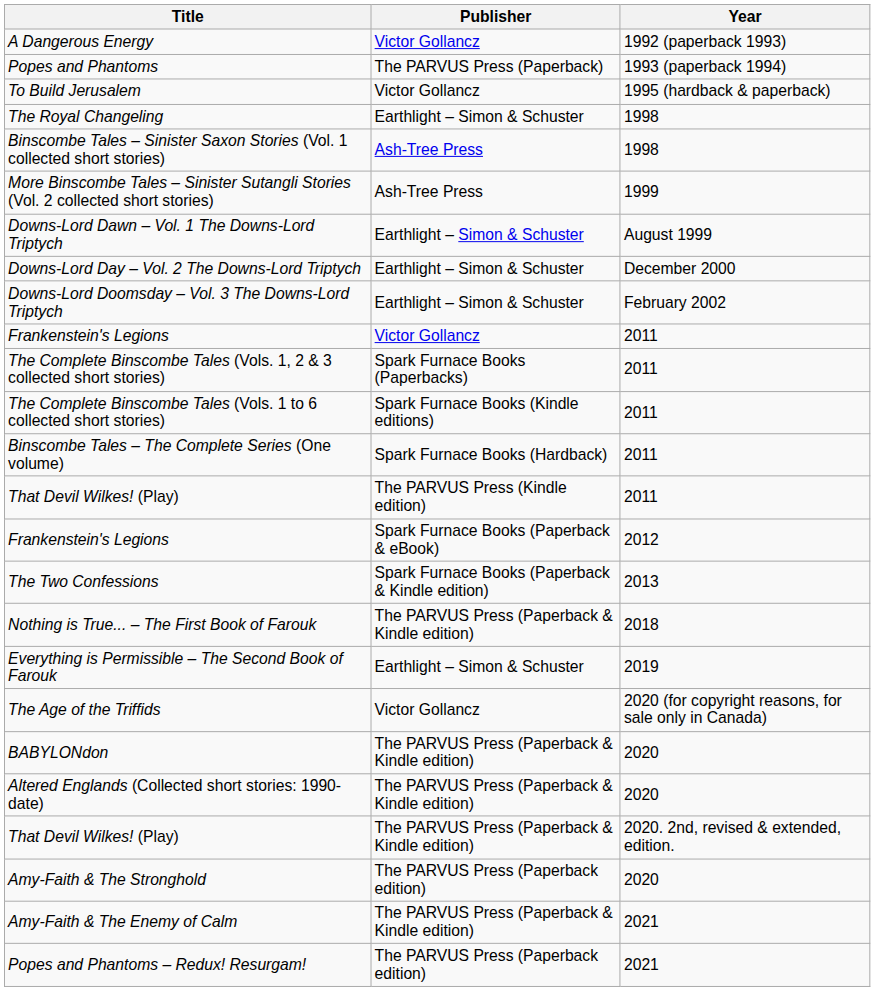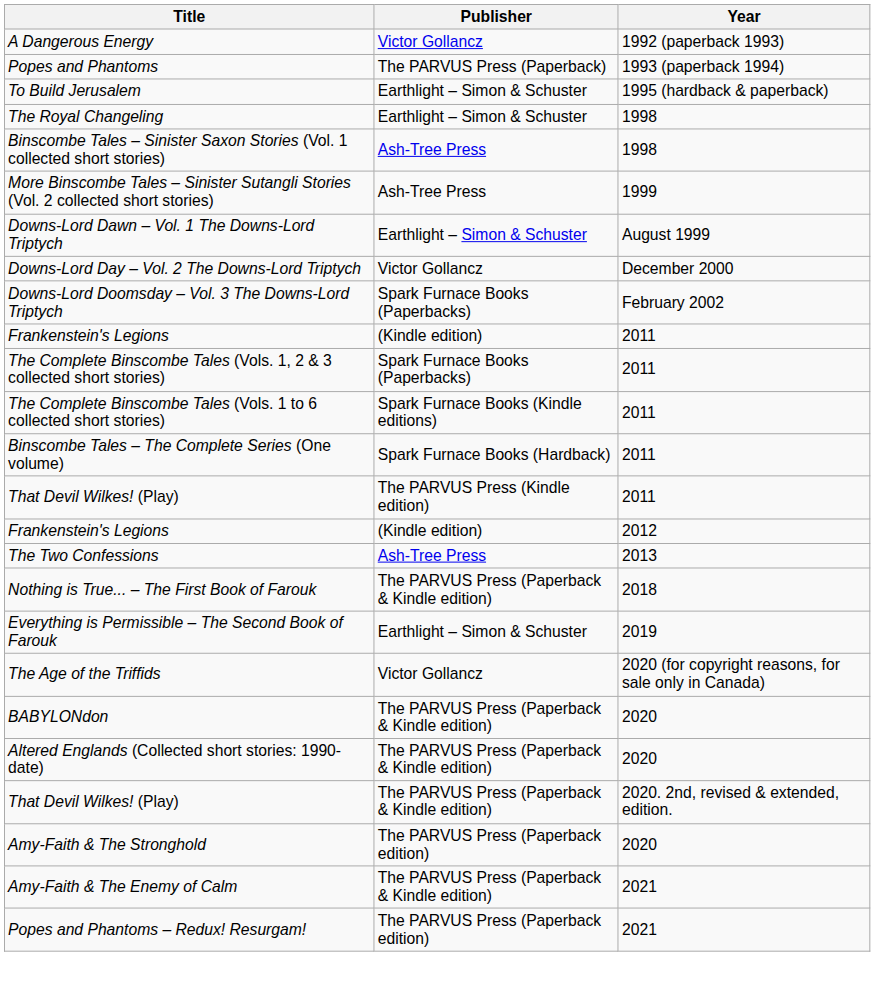To Build Jerusalem | Publisher: Victor Gollancz -> Earthlight – Simon & Schuster
Downs-Lord Day – Vol. 2 The Downs-Lord Triptych | Publisher: Earthlight – Simon & Schuster -> Victor Gollancz
Downs-Lord Doomsday – Vol. 3 The Downs-Lord Triptych | Publisher: Earthlight – Simon & Schuster -> Spark Furnace Books (Paperbacks)
Frankenstein's Legions / 2011 | Publisher: Victor Gollancz -> (Kindle edition)
Frankenstein's Legions / 2012 | Publisher: Spark Furnace Books (Paperback & eBook) -> (Kindle edition)
The Two Confessions | Publisher: Spark Furnace Books (Paperback & Kindle edition) -> Ash-Tree Press
